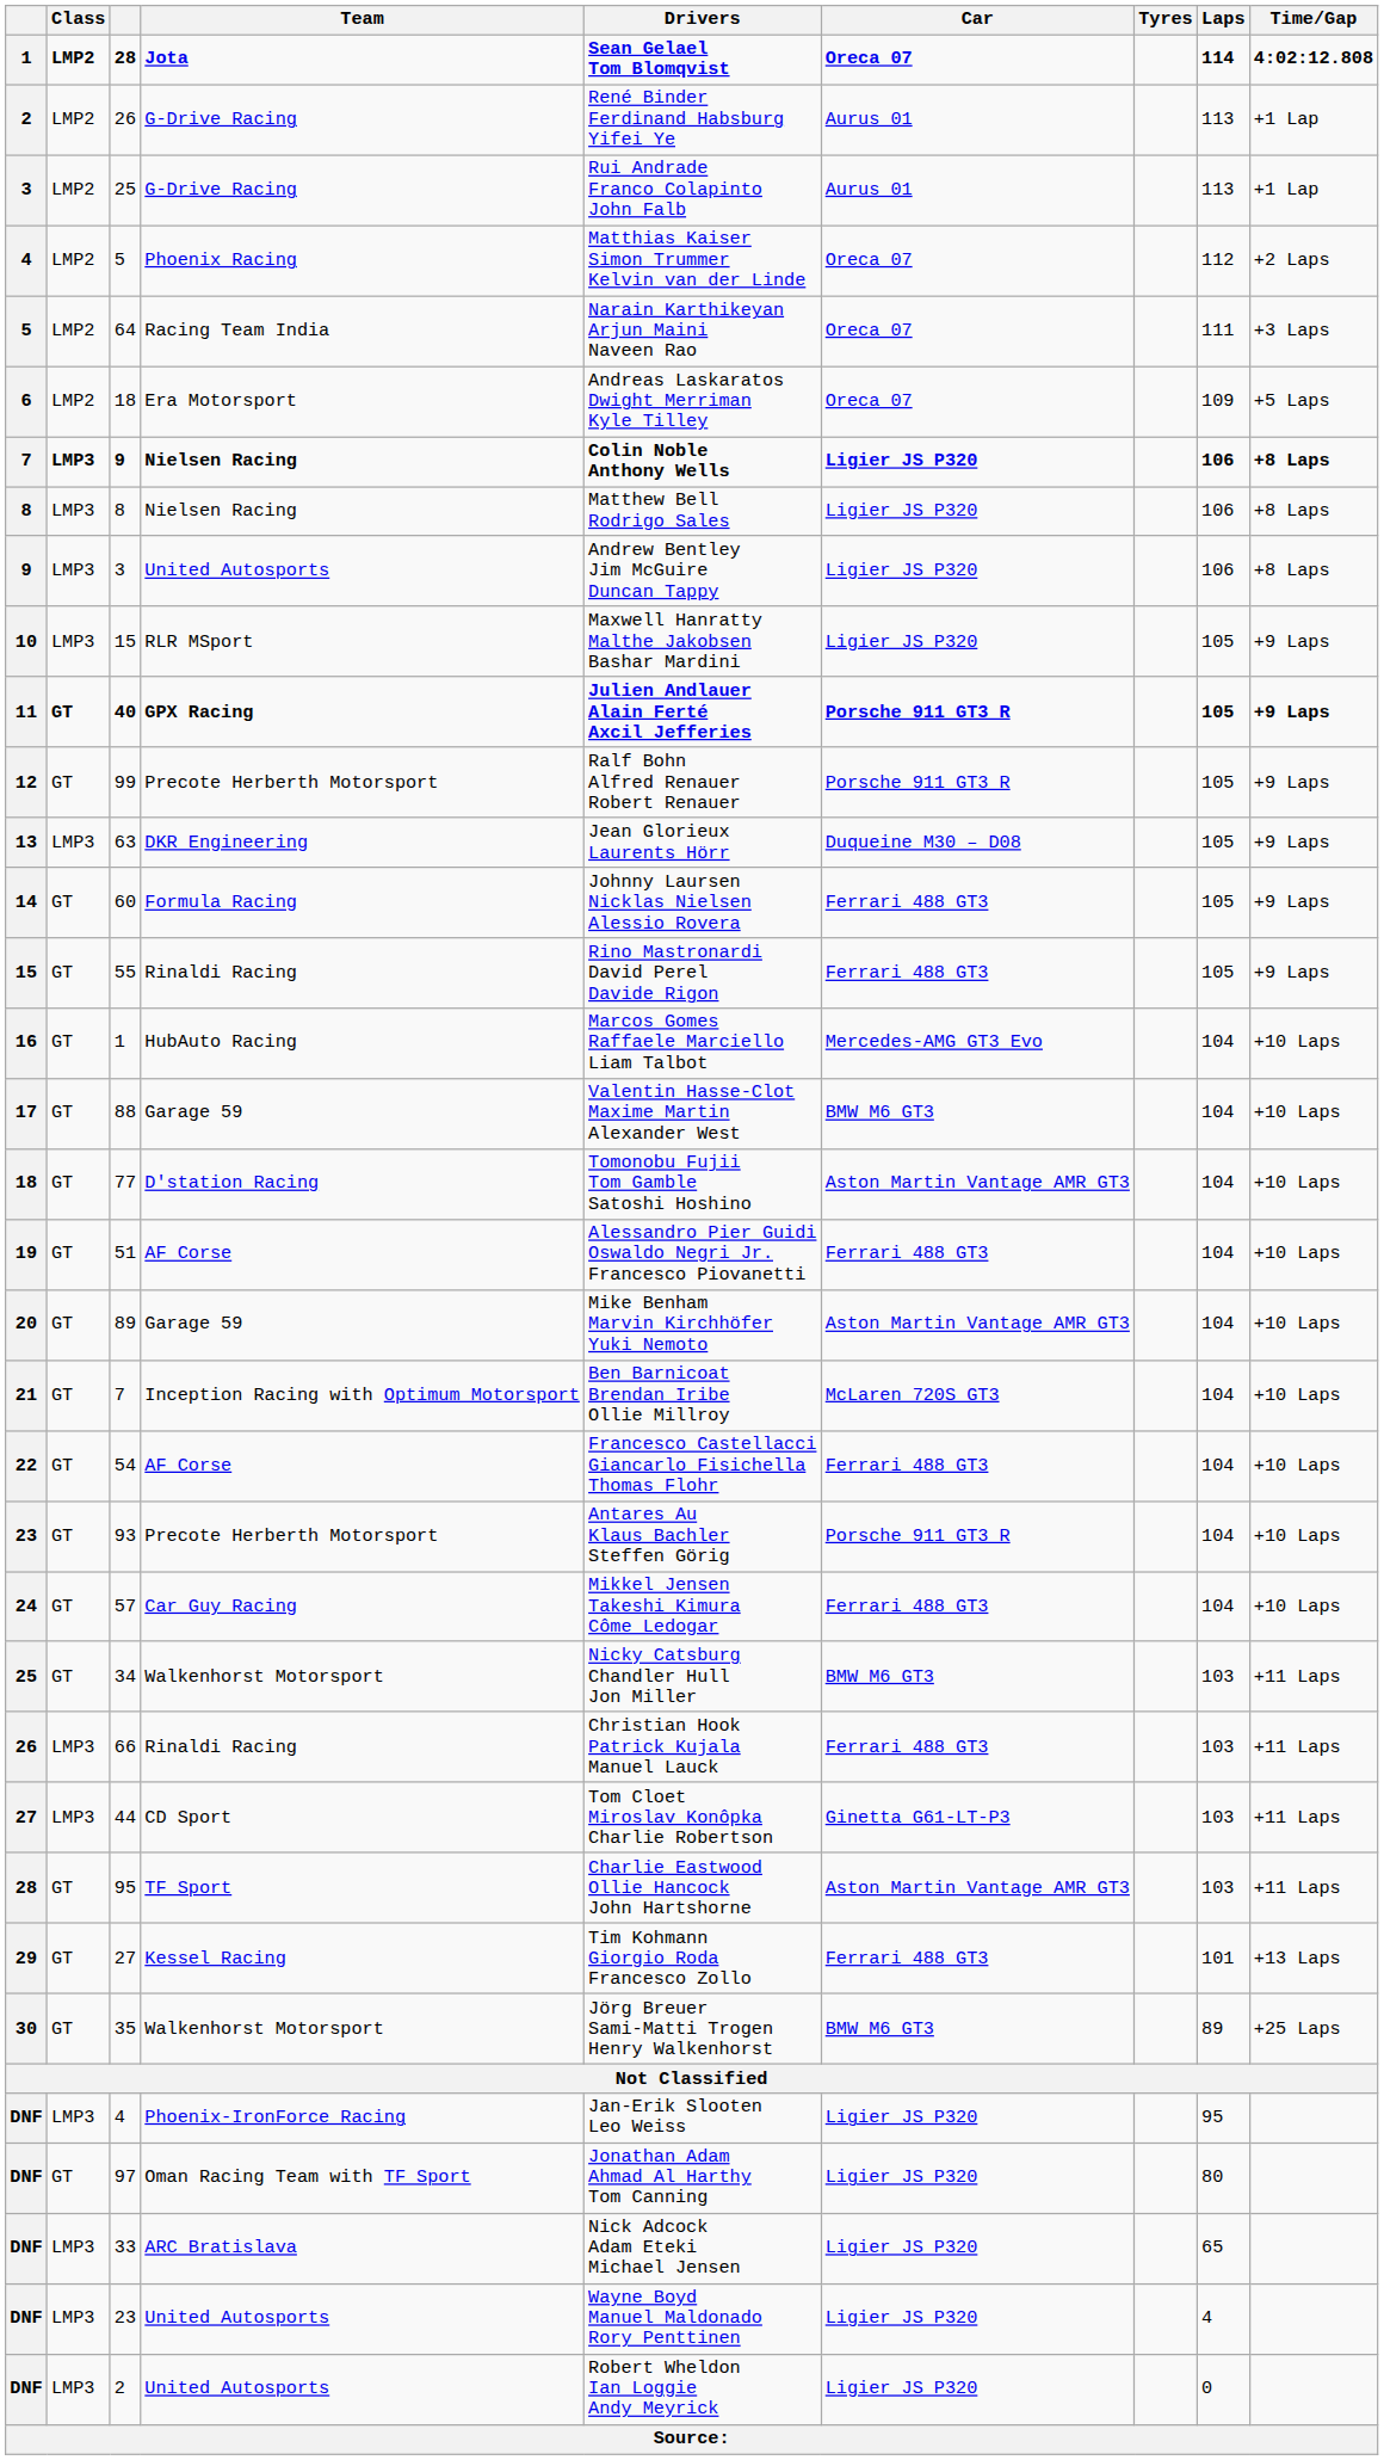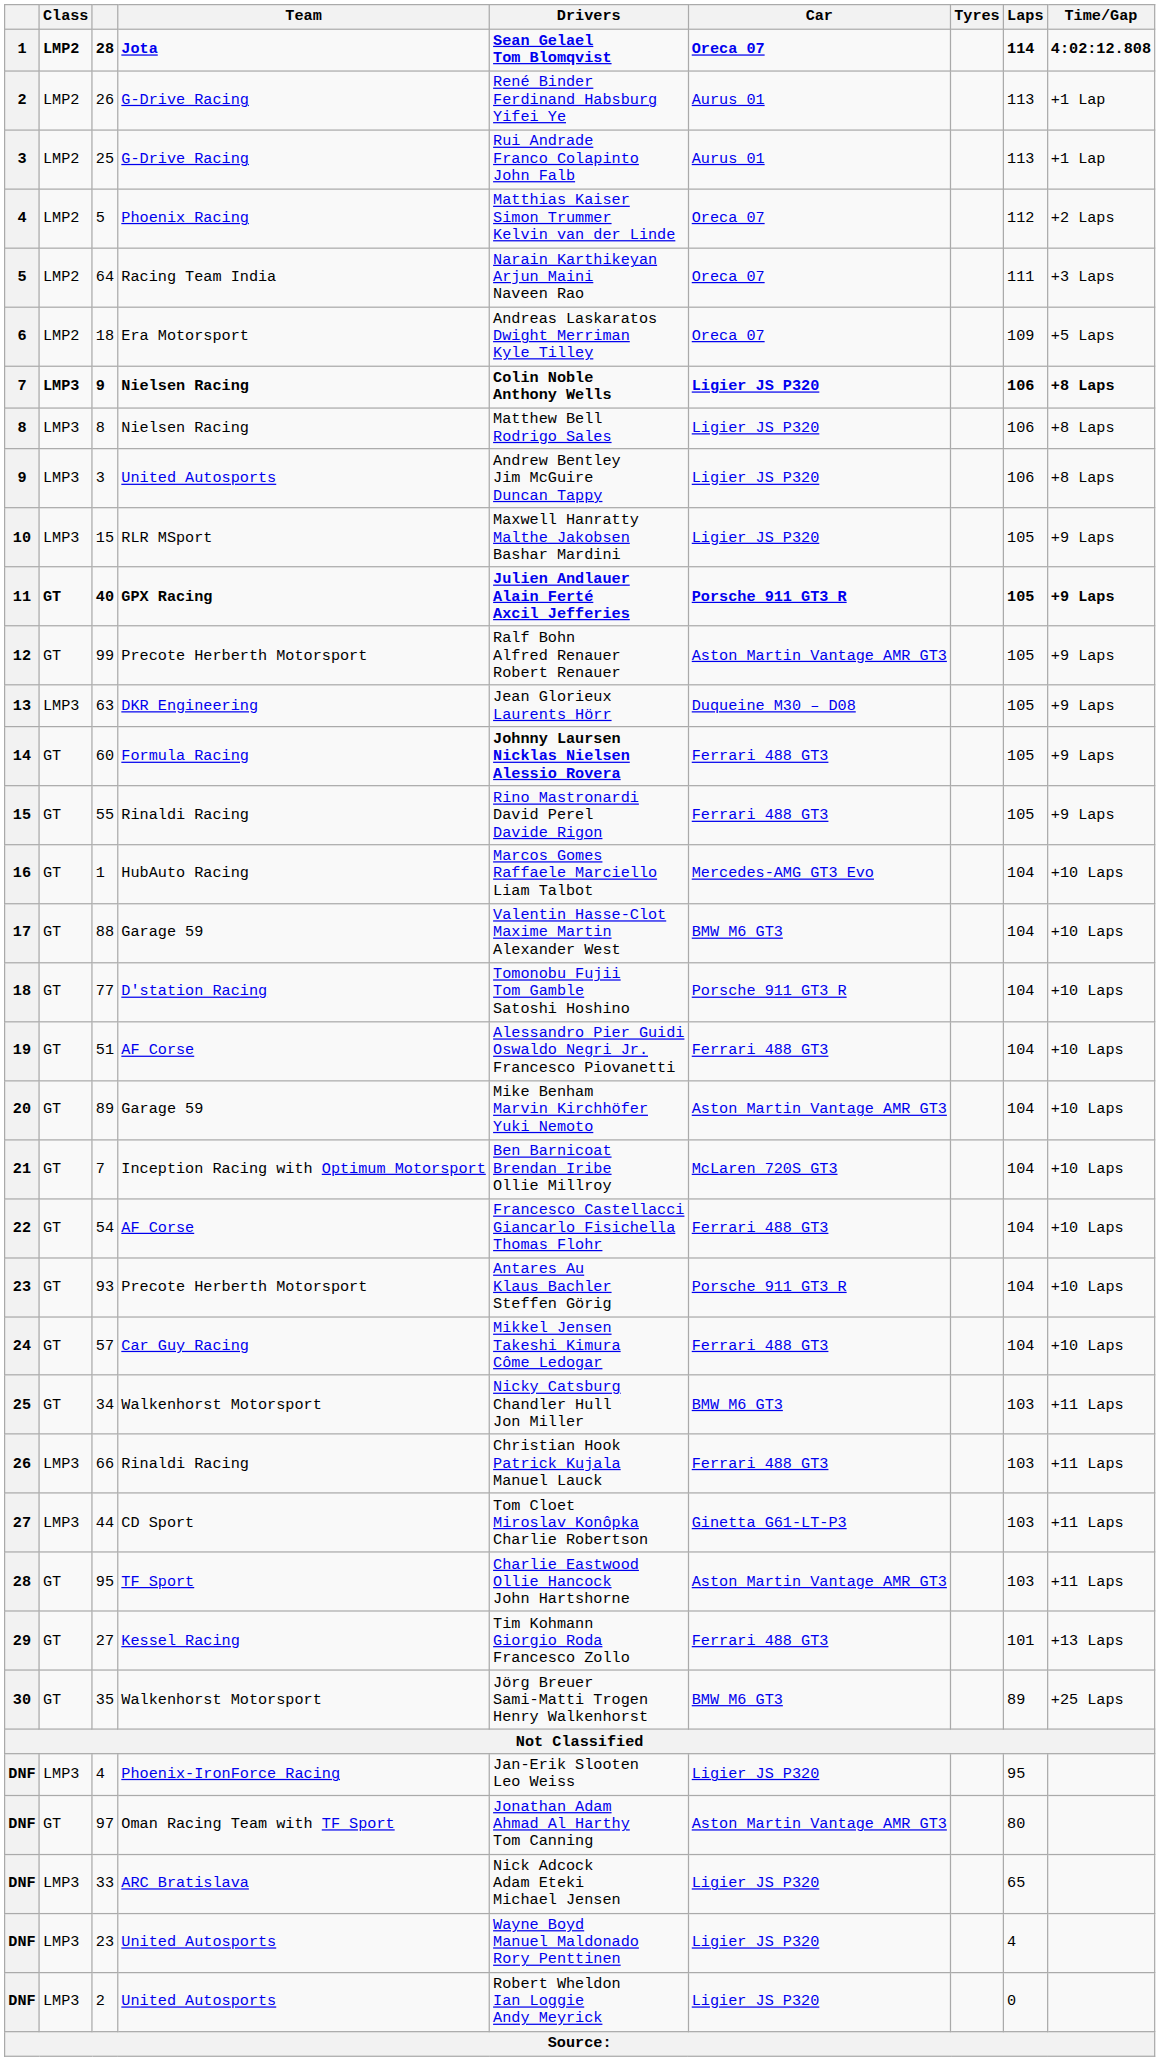99 | Car: Porsche 911 GT3 R -> Aston Martin Vantage AMR GT3
60 | Drivers: normal -> bold
77 | Car: Aston Martin Vantage AMR GT3 -> Porsche 911 GT3 R
97 | Car: Ligier JS P320 -> Aston Martin Vantage AMR GT3
